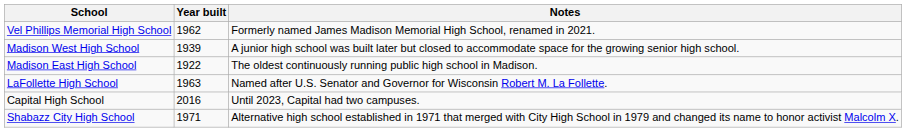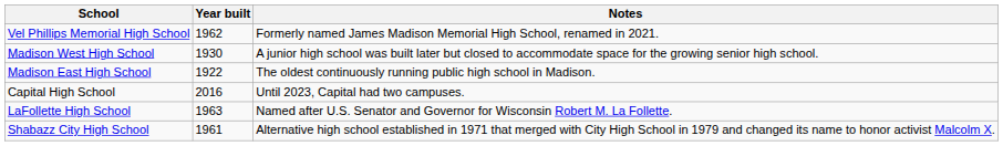Madison West High School | Year built: 1939 -> 1930
rows swapped: LaFollette High School <-> Capital High School
Shabazz City High School | Year built: 1971 -> 1961
